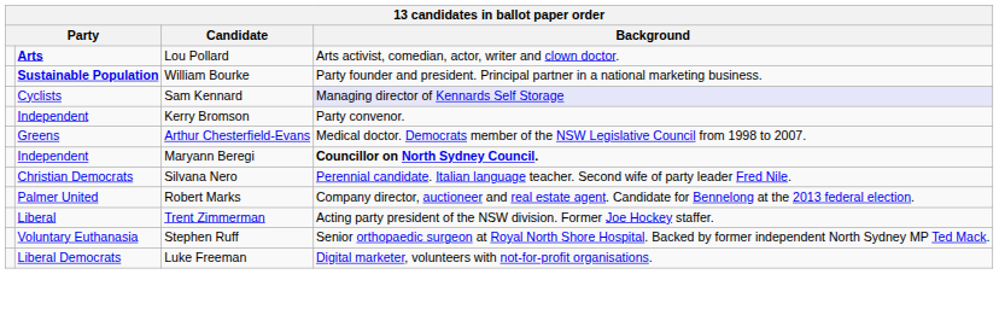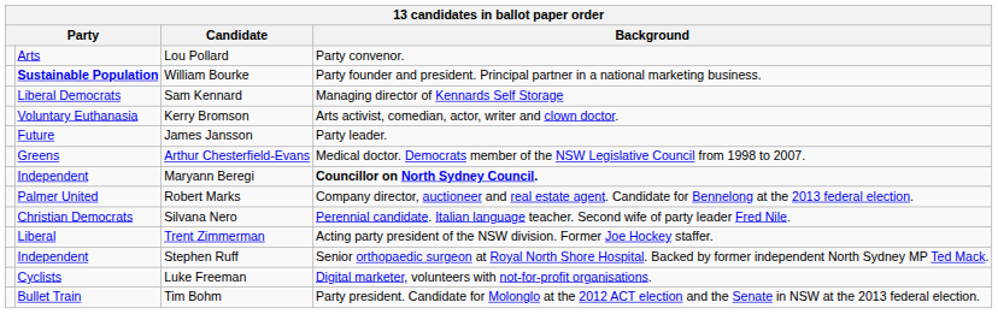Lou Pollard | column 2: bold -> normal
Lou Pollard | Background: Arts activist, comedian, actor, writer and clown doctor. -> Party convenor.
Sam Kennard | column 2: Cyclists -> Liberal Democrats
Sam Kennard | Background: lavender background -> no background
Kerry Bromson | column 2: Independent -> Voluntary Euthanasia
Kerry Bromson | Background: Party convenor. -> Arts activist, comedian, actor, writer and clown doctor.
+ row: Future | James Jansson | Party leader.
rows swapped: Silvana Nero <-> Robert Marks
Stephen Ruff | column 2: Voluntary Euthanasia -> Independent
Luke Freeman | column 2: Liberal Democrats -> Cyclists
+ row: Bullet Train | Tim Bohm | Party president. Candidate for Molonglo at the 2012 ACT election and the Senate in NSW at the 2013 federal election.
